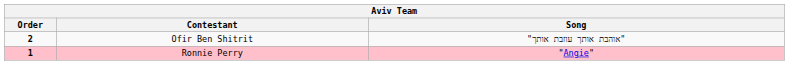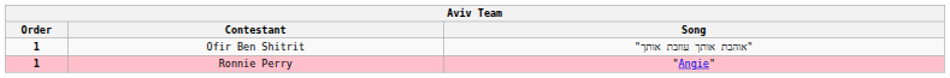Ofir Ben Shitrit | Order: 2 -> 1
